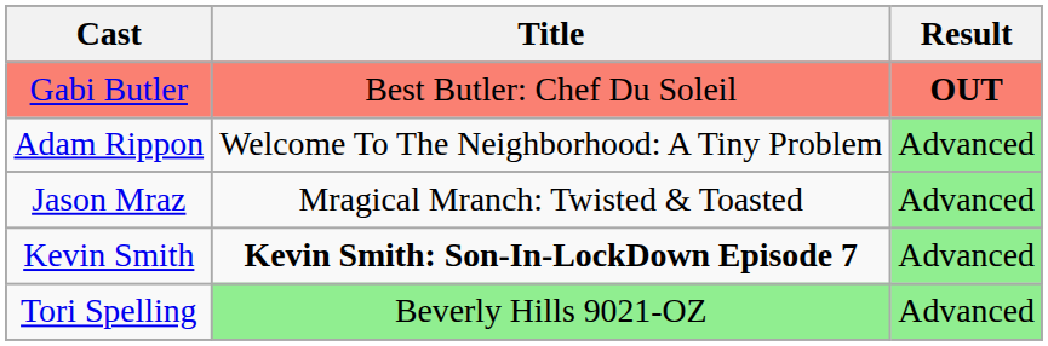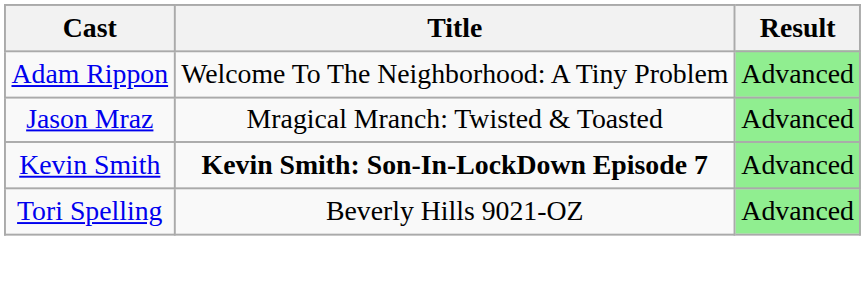- row: Gabi Butler | Best Butler: Chef Du Soleil | OUT
Tori Spelling | Title: lightgreen background -> no background
